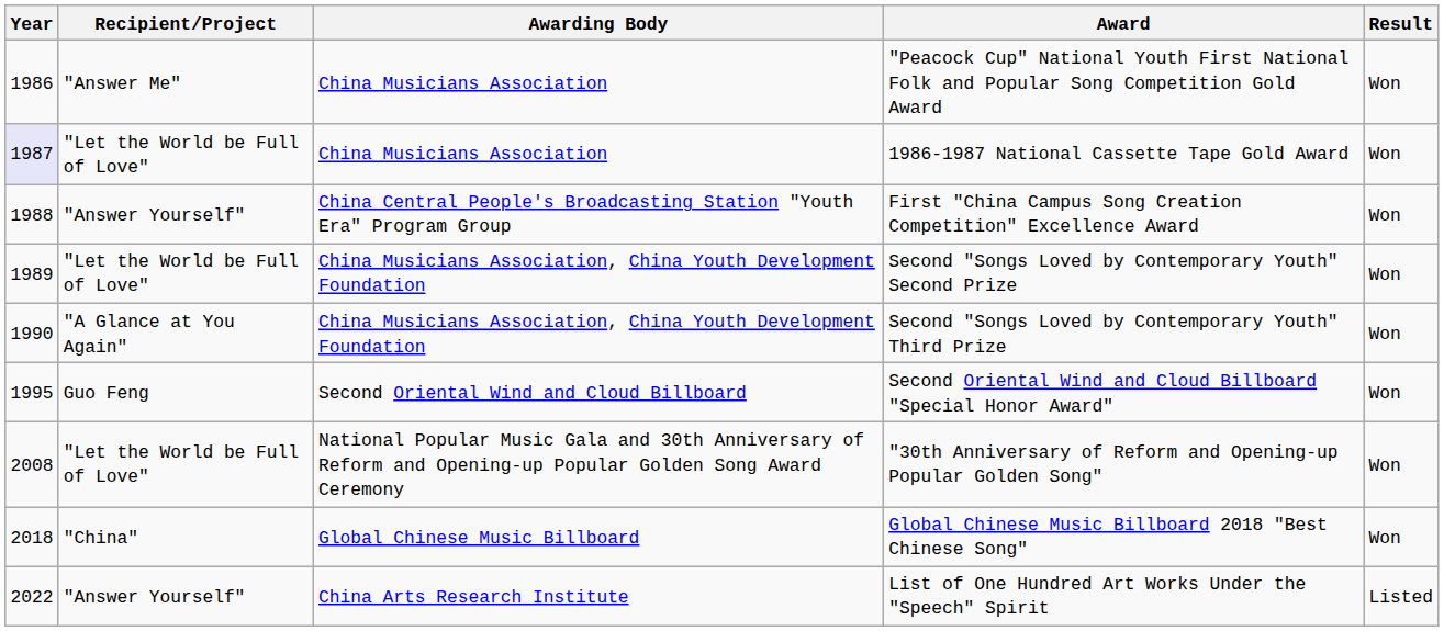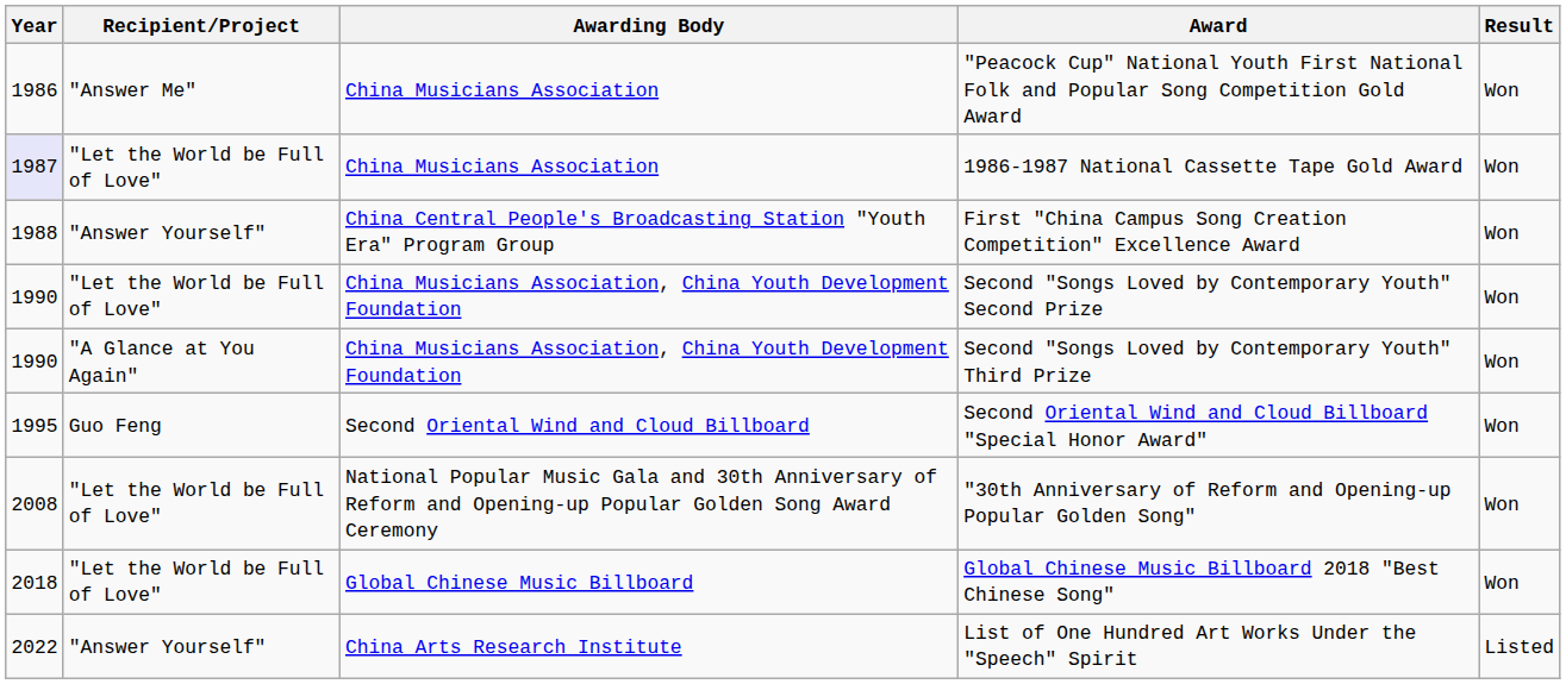Second "Songs Loved by Contemporary Youth" Second Prize | Year: 1989 -> 1990
Global Chinese Music Billboard 2018 "Best Chinese Song" | Recipient/Project: "China" -> "Let the World be Full of Love"
